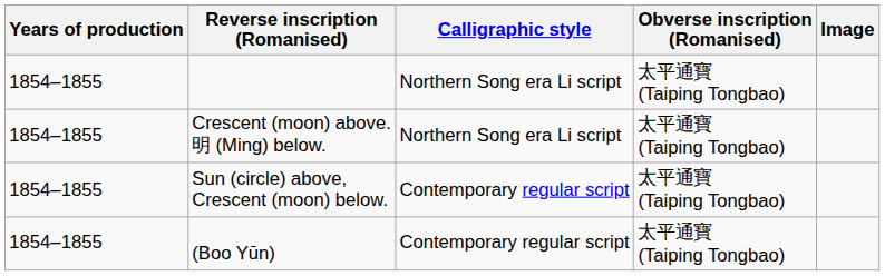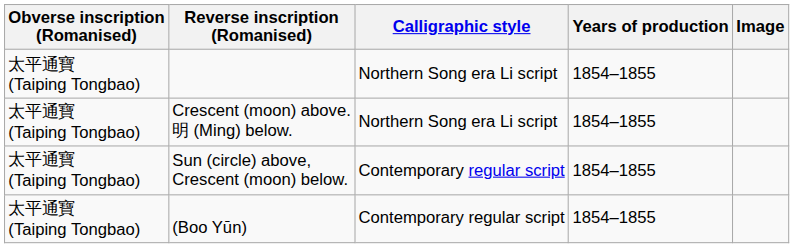columns swapped: Obverse inscription (Romanised) <-> Years of production
